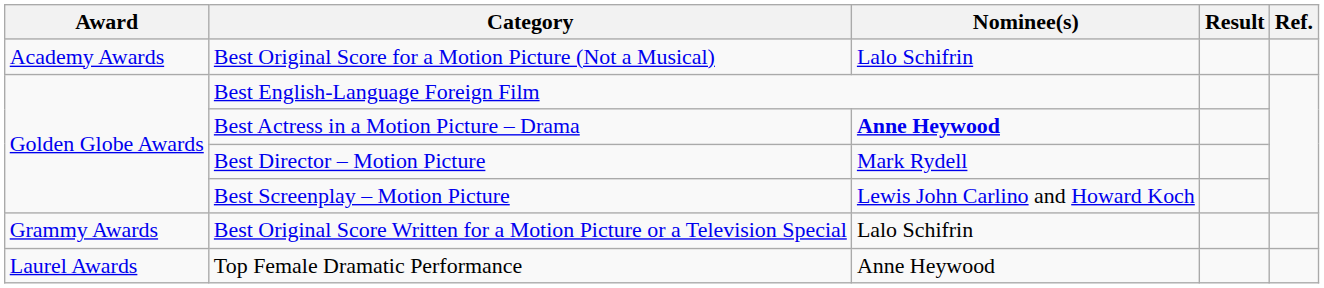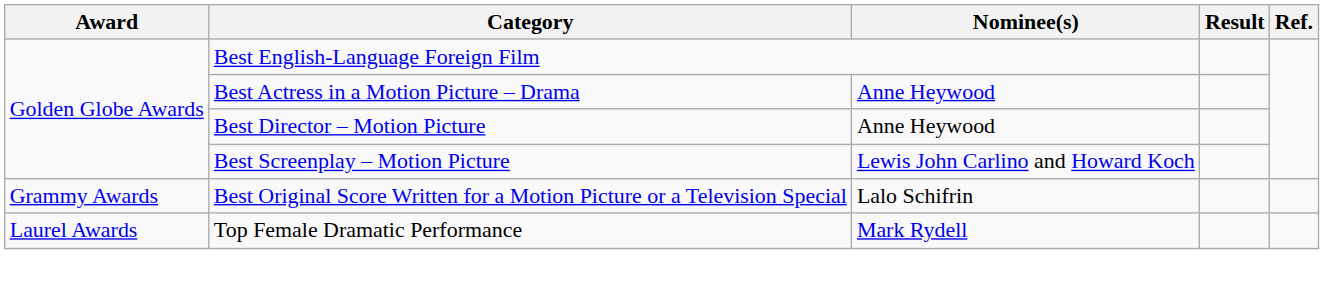- row: Academy Awards | Best Original Score for a Motion Picture (Not a Musical) | Lalo Schifrin
Best Actress in a Motion Picture – Drama | Nominee(s): bold -> normal
Best Director – Motion Picture | Nominee(s): Mark Rydell -> Anne Heywood
Top Female Dramatic Performance | Nominee(s): Anne Heywood -> Mark Rydell
